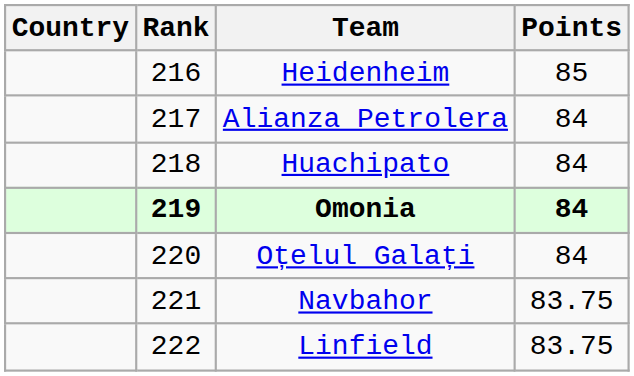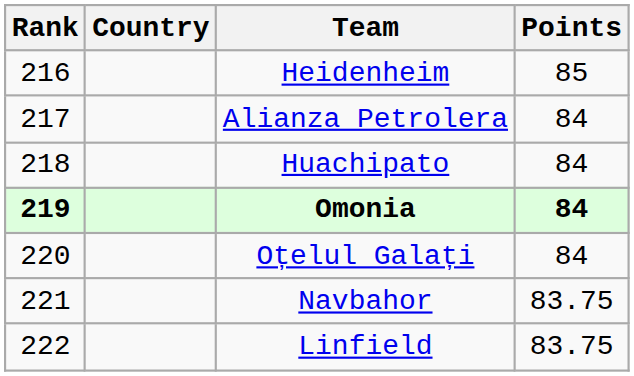columns swapped: Rank <-> Country
